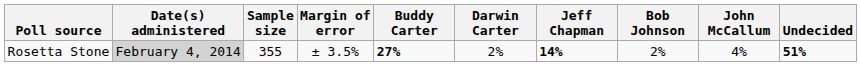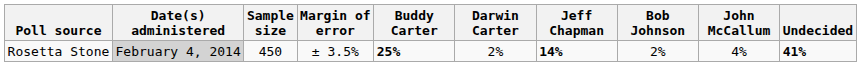Rosetta Stone | Sample size: 355 -> 450
Rosetta Stone | Buddy Carter: 27% -> 25%
Rosetta Stone | Undecided: 51% -> 41%
